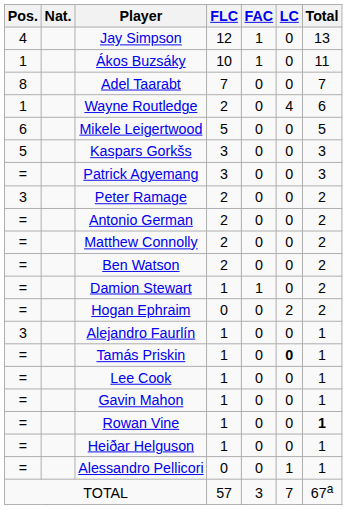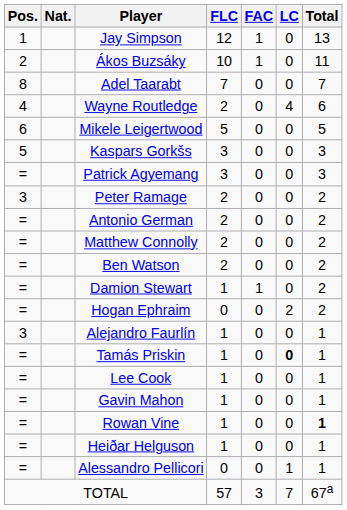Jay Simpson | Pos.: 4 -> 1
Ákos Buzsáky | Pos.: 1 -> 2
Wayne Routledge | Pos.: 1 -> 4
